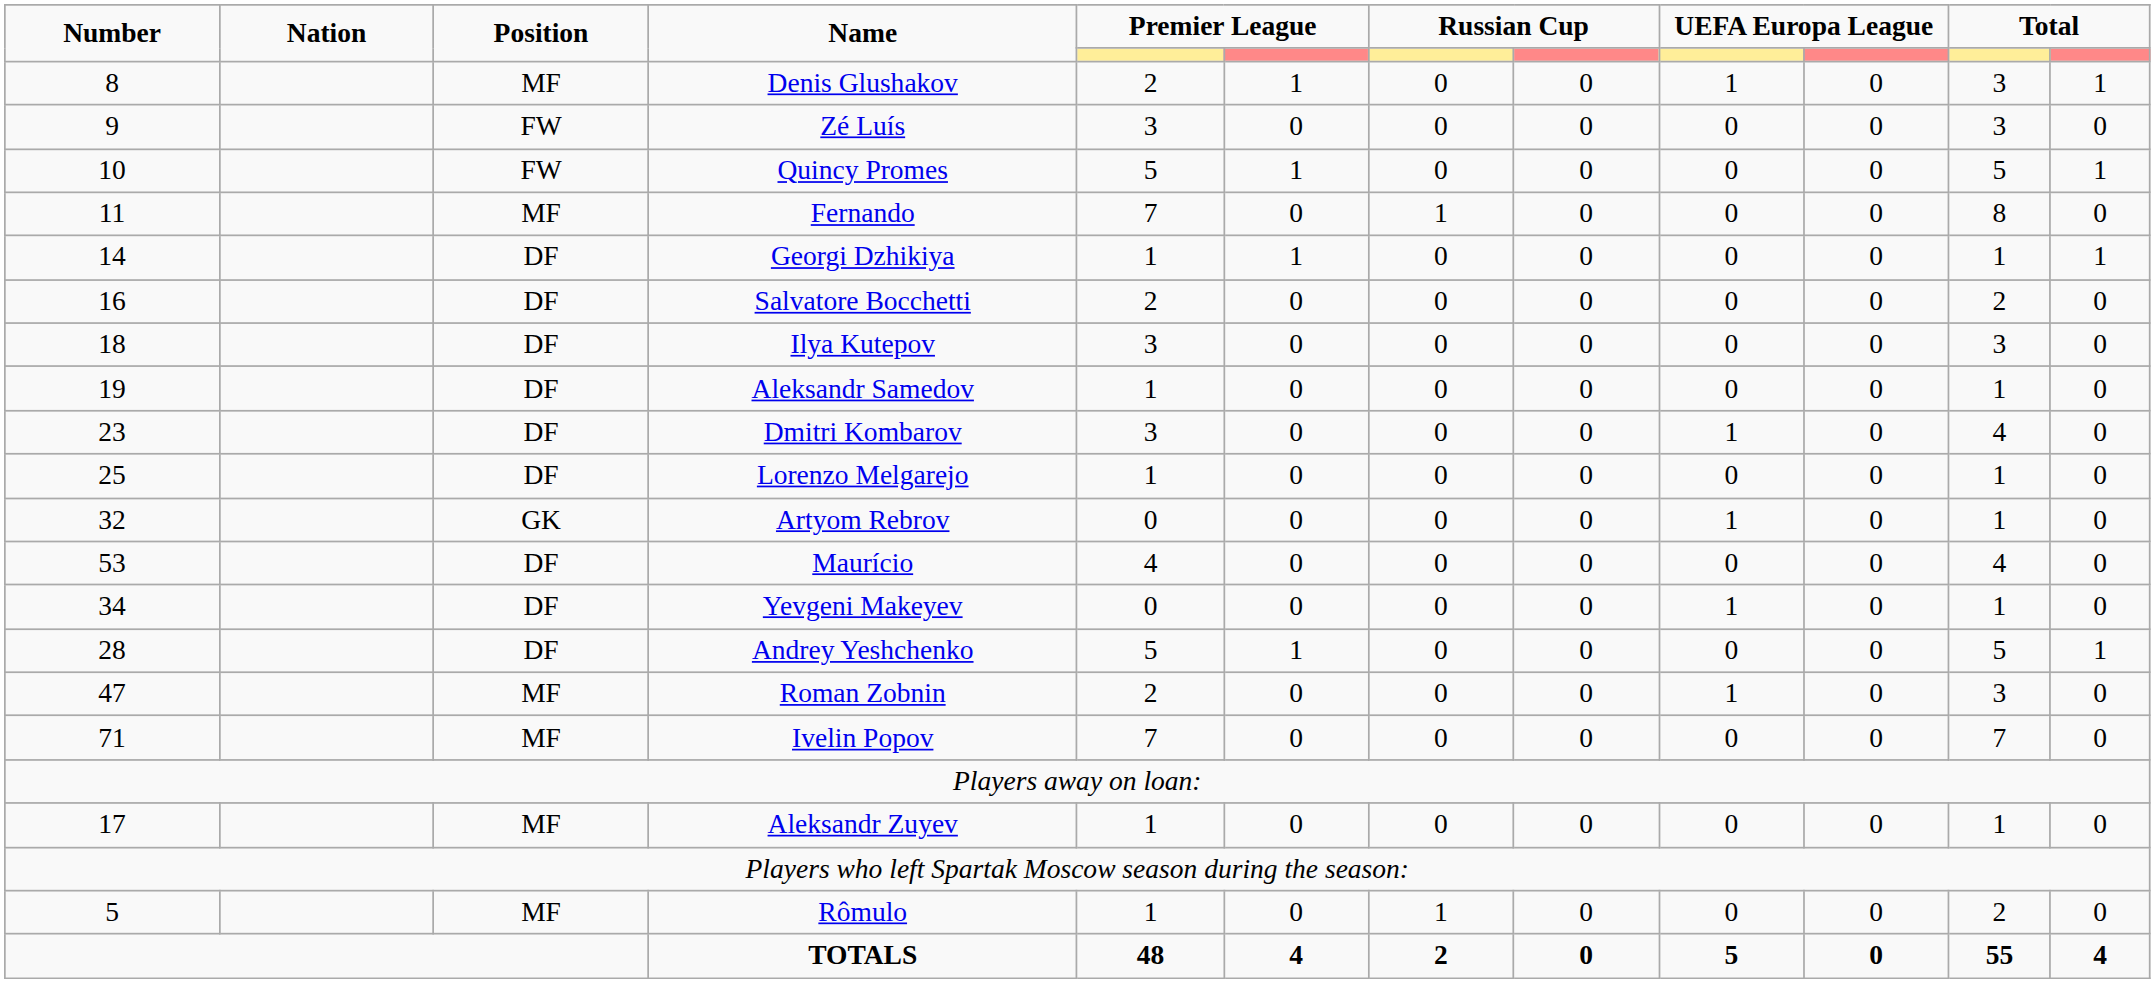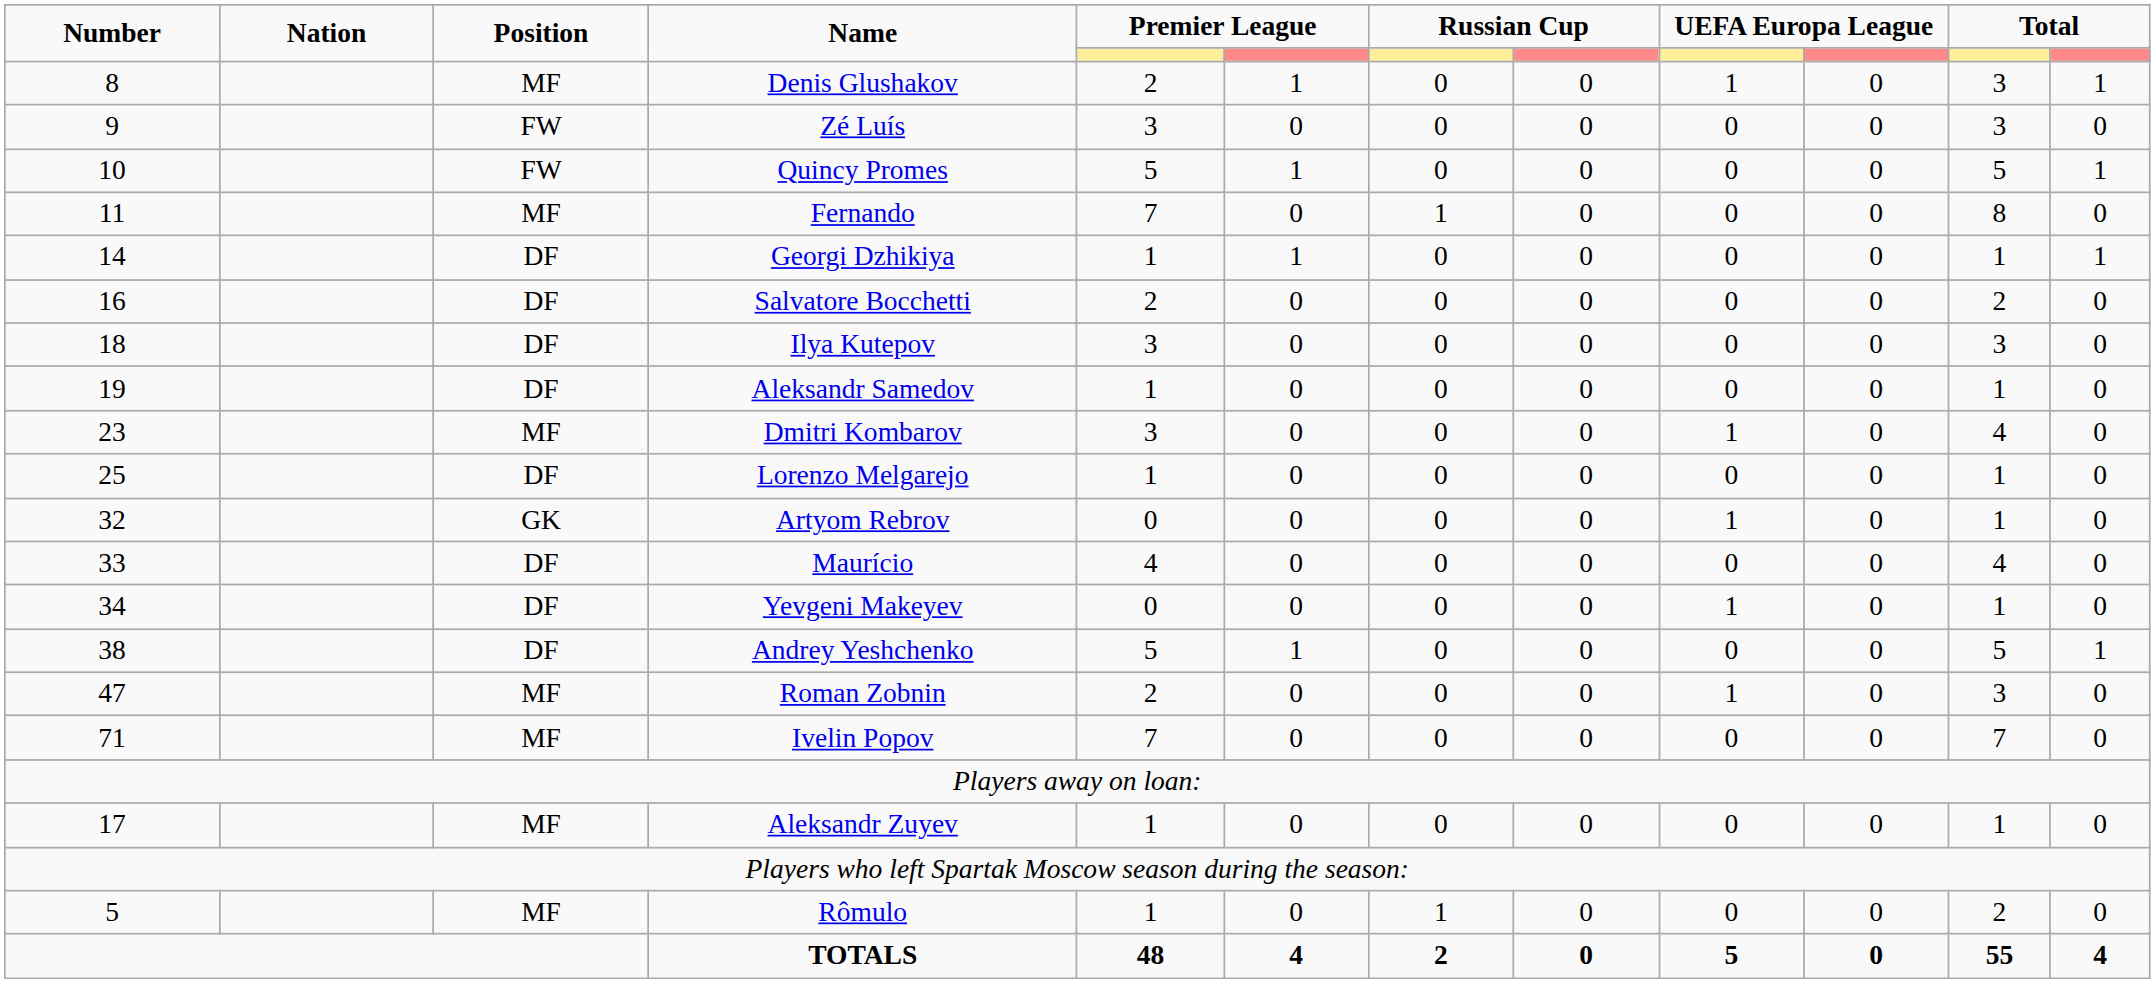Dmitri Kombarov | Position: DF -> MF
Maurício | Number: 53 -> 33
Andrey Yeshchenko | Number: 28 -> 38
